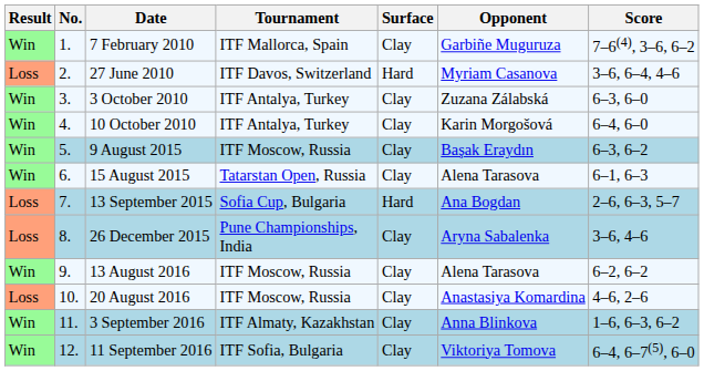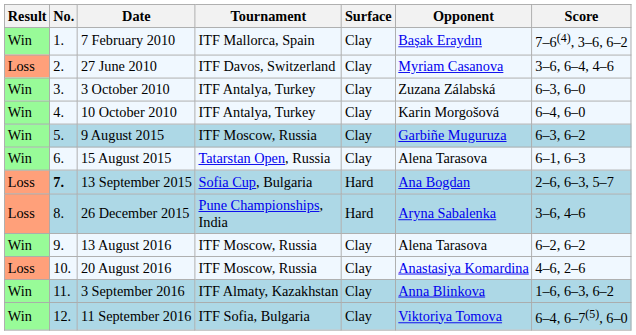7 February 2010 | Opponent: Garbiñe Muguruza -> Başak Eraydın
27 June 2010 | Surface: Hard -> Clay
9 August 2015 | Opponent: Başak Eraydın -> Garbiñe Muguruza
13 September 2015 | No.: normal -> bold
26 December 2015 | Surface: Clay -> Hard
